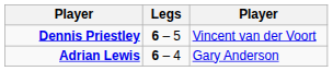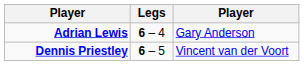rows swapped: Adrian Lewis <-> Dennis Priestley
